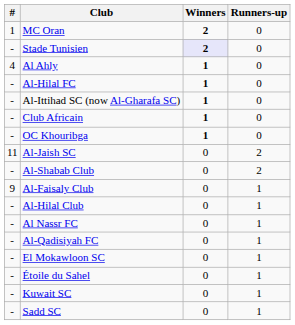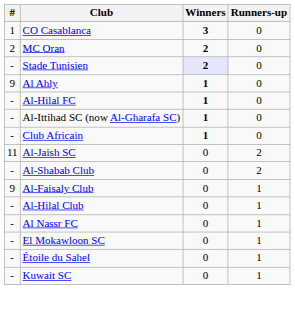+ row: 1 | CO Casablanca | 3 | 0
MC Oran | #: 1 -> 2
Al Ahly | #: 4 -> 9
- row: - | OC Khouribga | 1 | 0
- row: - | Al-Qadisiyah FC | 0 | 1
- row: - | Sadd SC | 0 | 1
